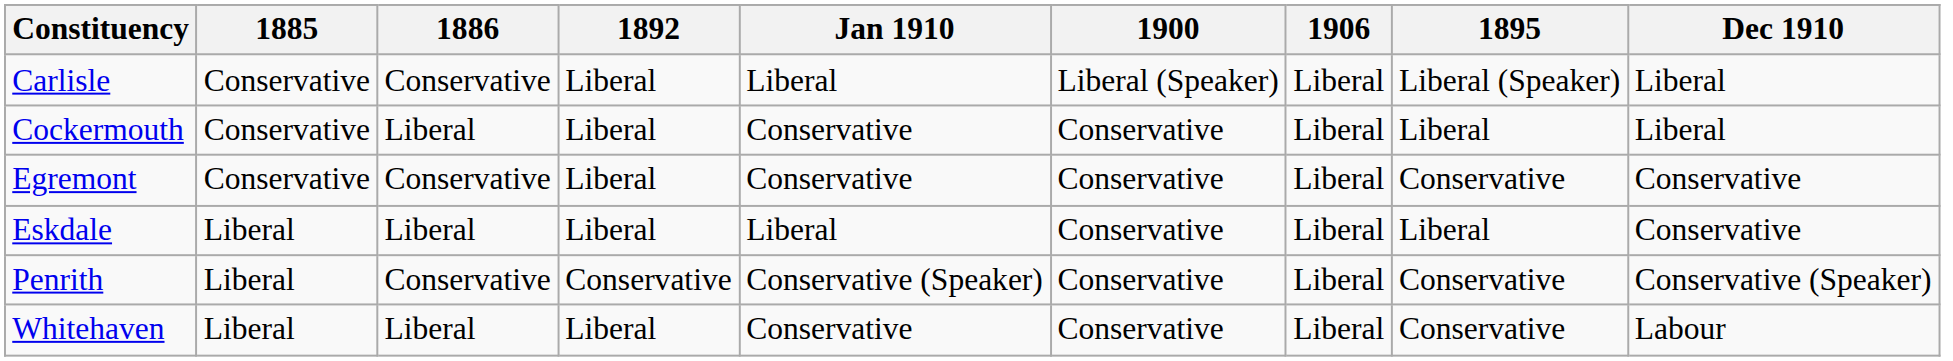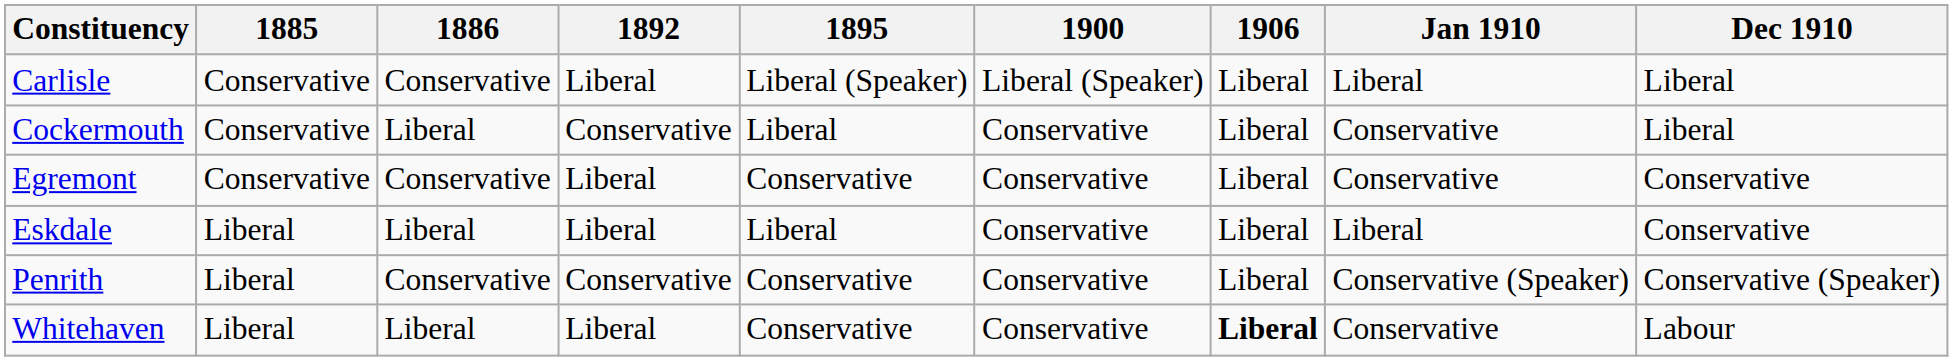columns swapped: 1895 <-> Jan 1910
Cockermouth | 1892: Liberal -> Conservative
Whitehaven | 1906: normal -> bold
